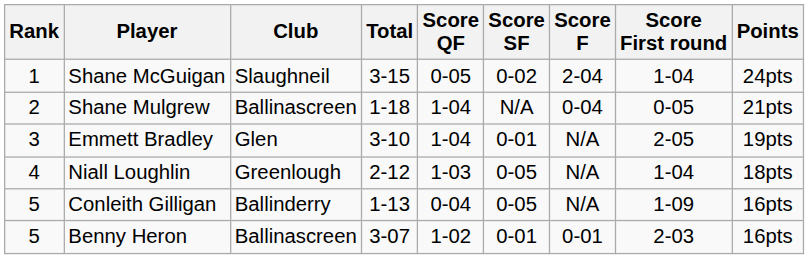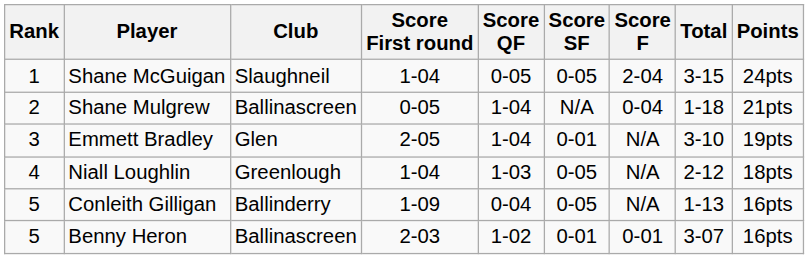columns swapped: Score First round <-> Total
Shane McGuigan | Score SF: 0-02 -> 0-05
